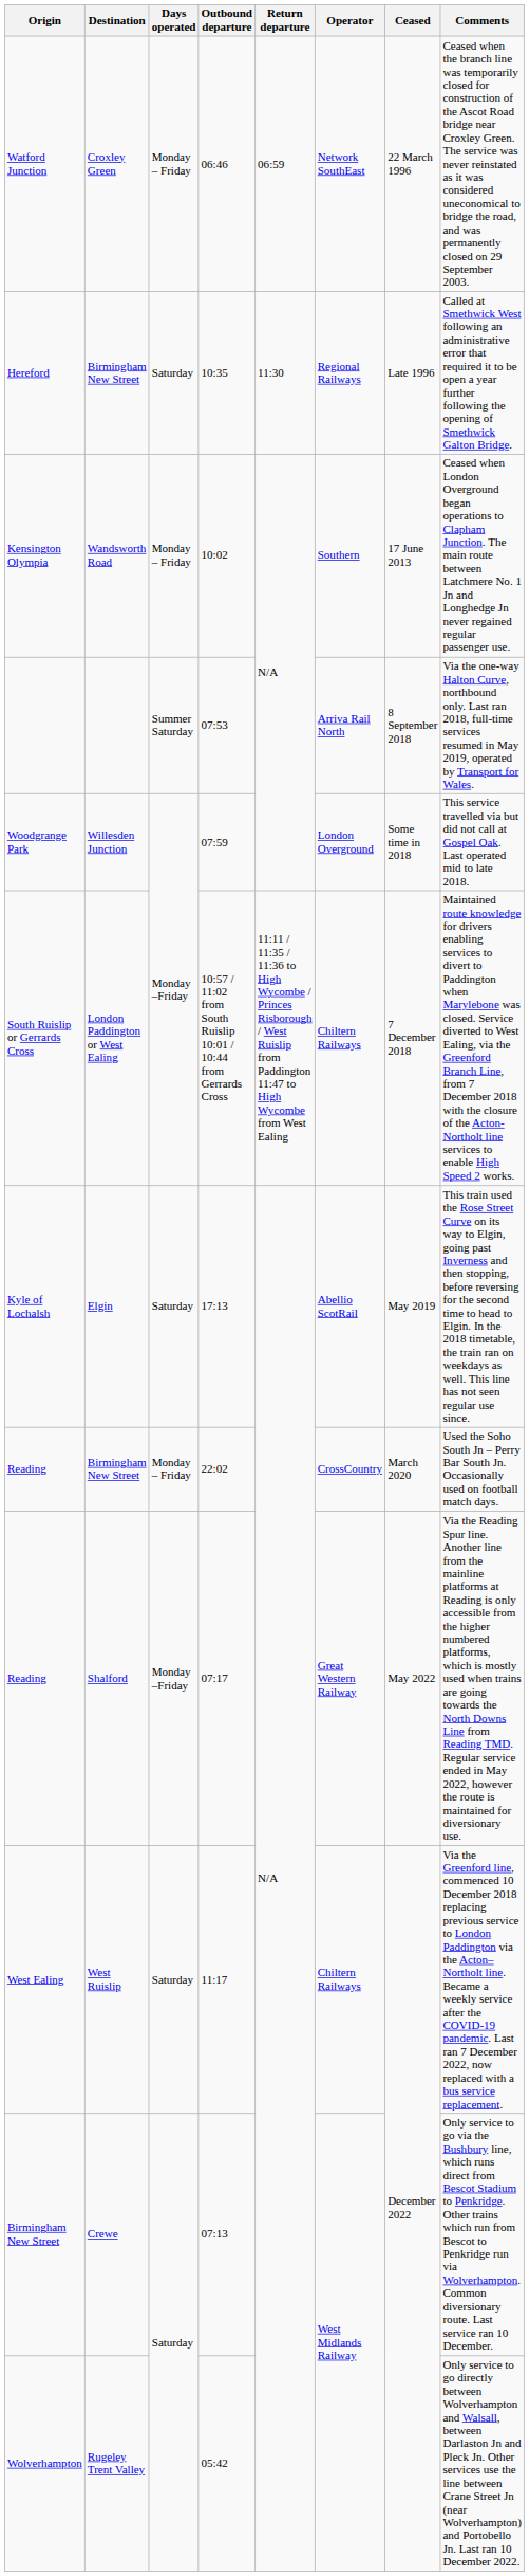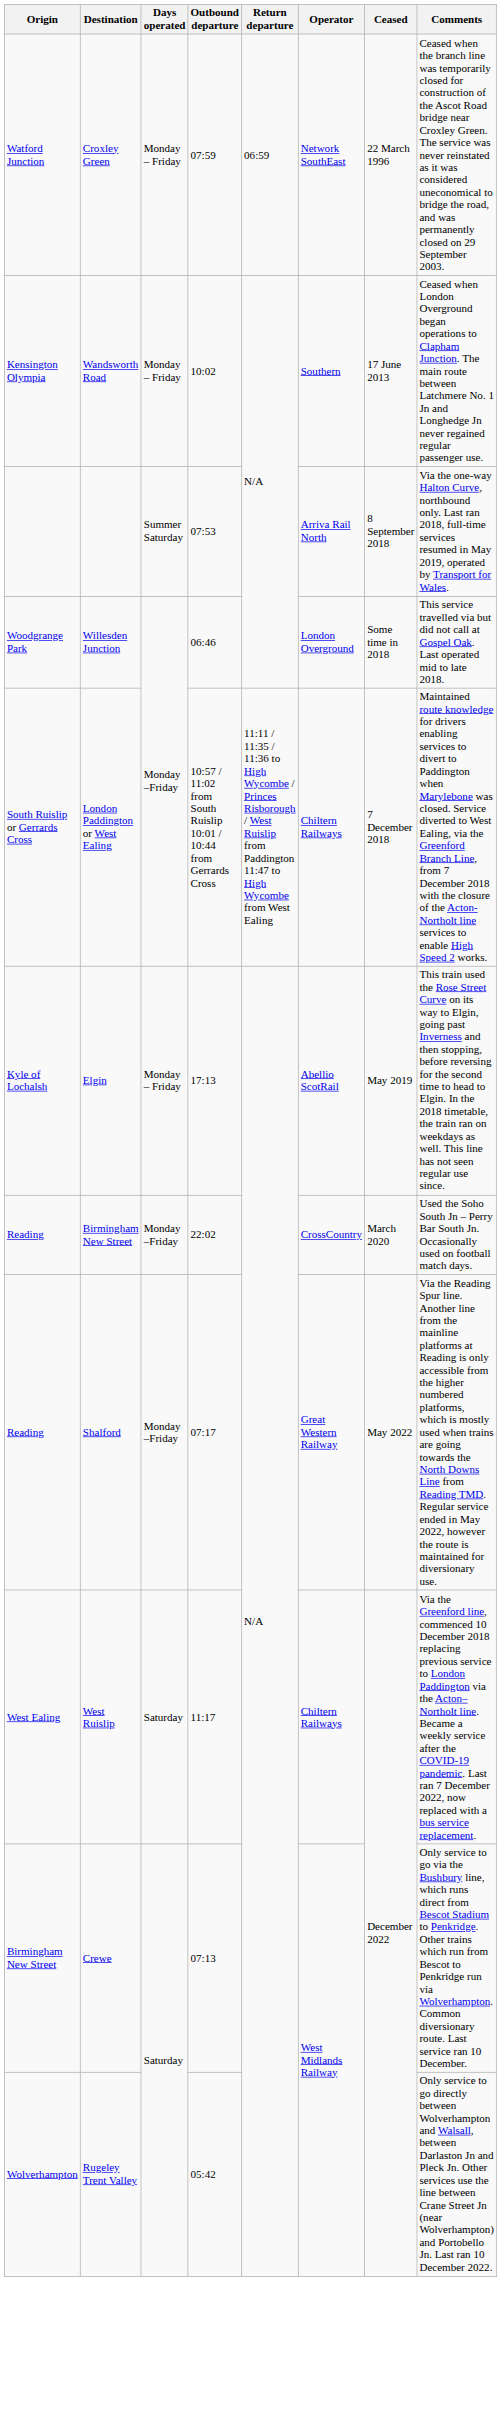Watford Junction | Outbound departure: 06:46 -> 07:59
- row: Hereford | Birmingham New Street | Saturday | 10:35 | 11:30 | Regional Railways | Late 1996 | Called at Smethwick West following an administrative error that required it to be open a year further following the opening of Smethwick Galton Bridge.
Woodgrange Park | Outbound departure: 07:59 -> 06:46
Kyle of Lochalsh | Days operated: Saturday -> Monday – Friday
Reading / Birmingham New Street | Days operated: Monday – Friday -> Monday –Friday
